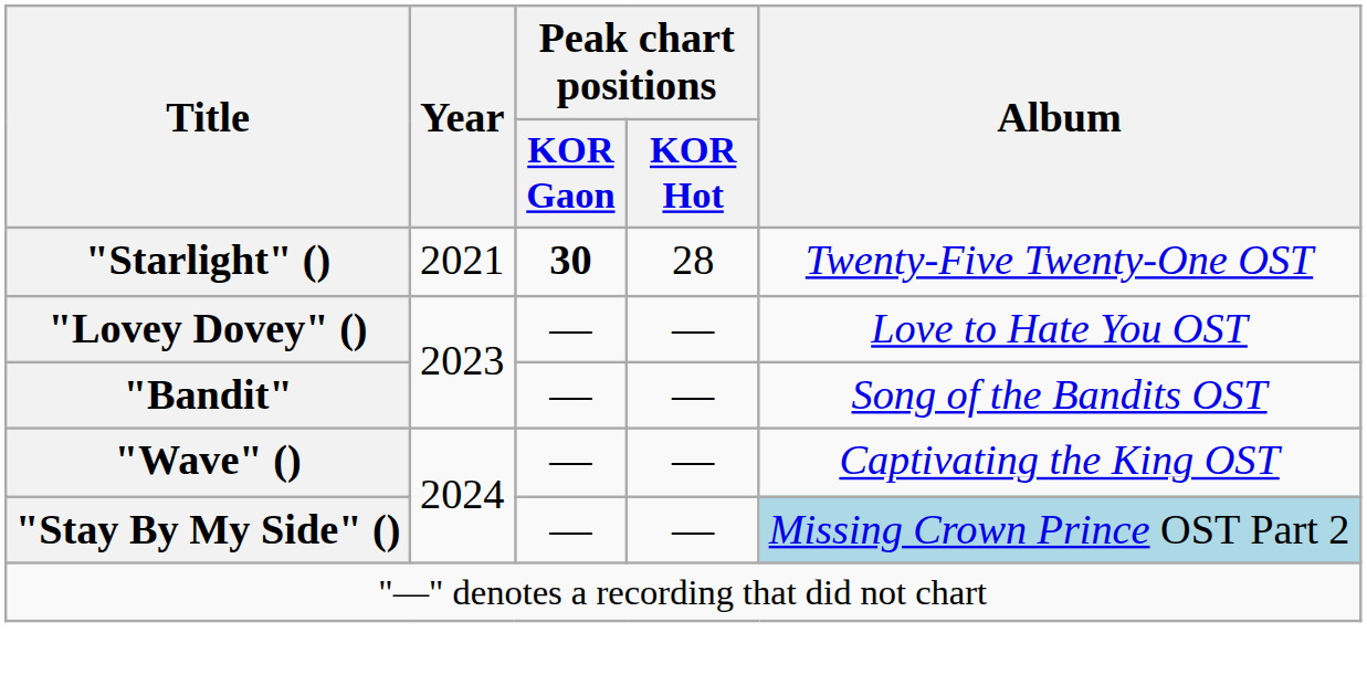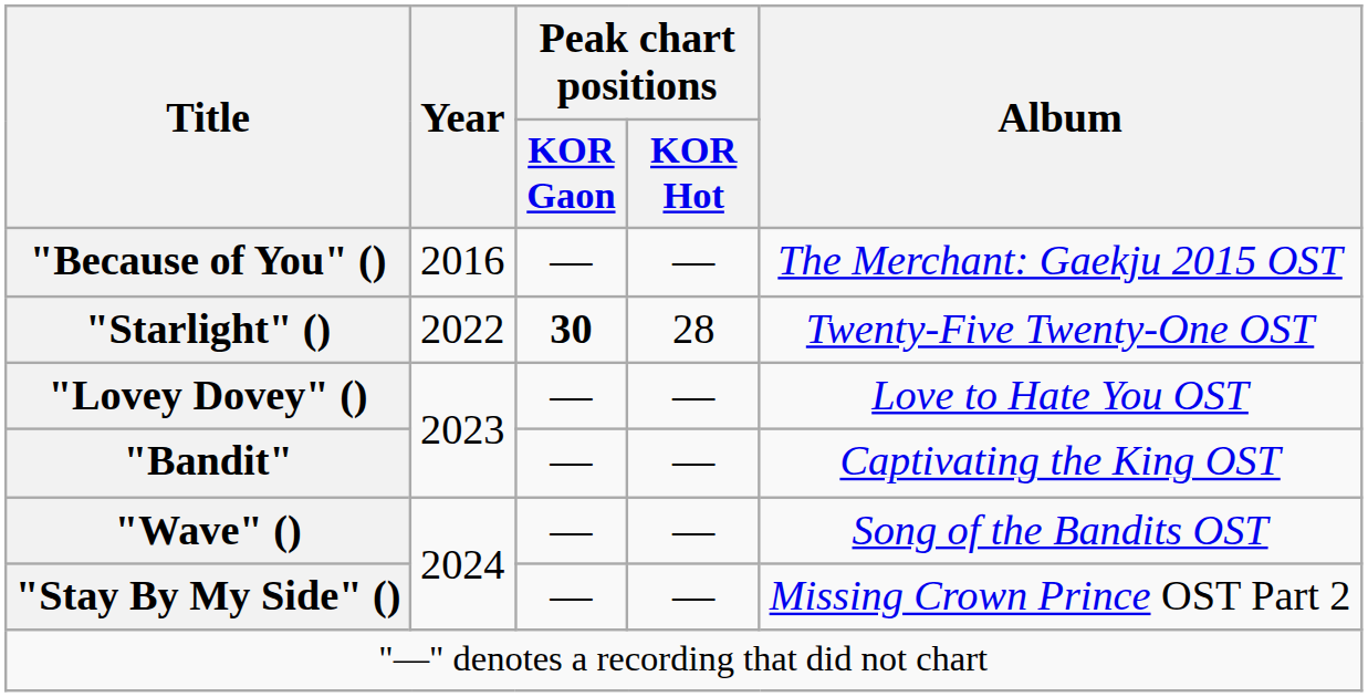+ row: "Because of You" () | 2016 | — | — | The Merchant: Gaekju 2015 OST
"Starlight" () | Year: 2021 -> 2022
"Bandit" | Album: Song of the Bandits OST -> Captivating the King OST
"Wave" () | Album: Captivating the King OST -> Song of the Bandits OST
"Stay By My Side" () | Album: lightblue background -> no background
